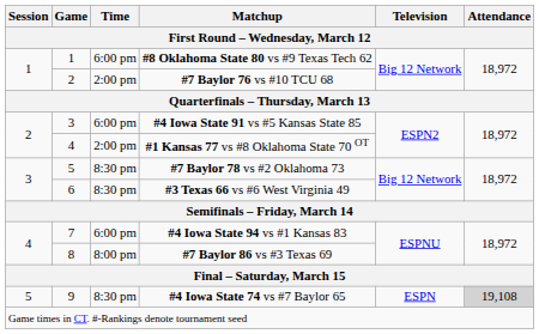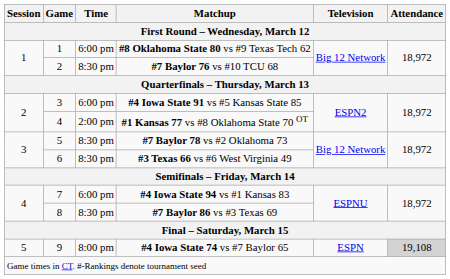#7 Baylor 76 vs #10 TCU 68 | Time: 2:00 pm -> 8:30 pm
#7 Baylor 86 vs #3 Texas 69 | Time: 8:00 pm -> 8:30 pm
#4 Iowa State 74 vs #7 Baylor 65 | Time: 8:30 pm -> 8:00 pm
